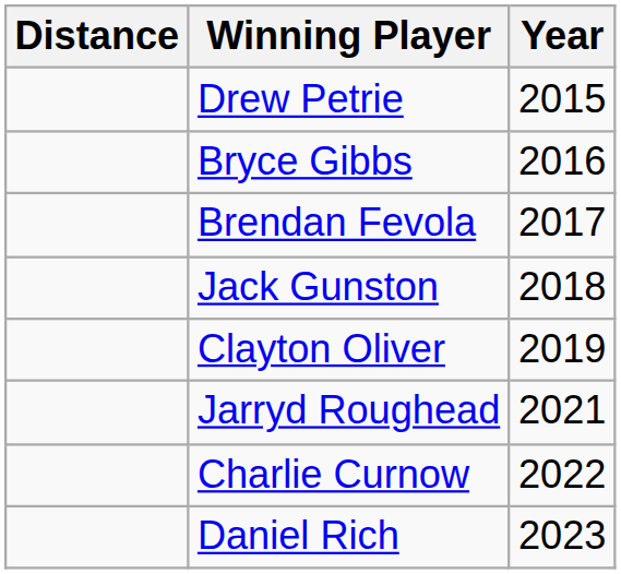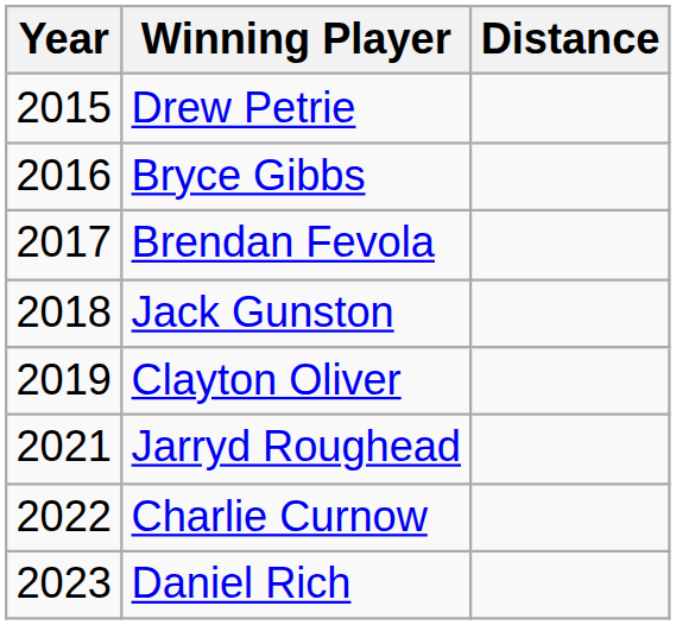columns swapped: Year <-> Distance
